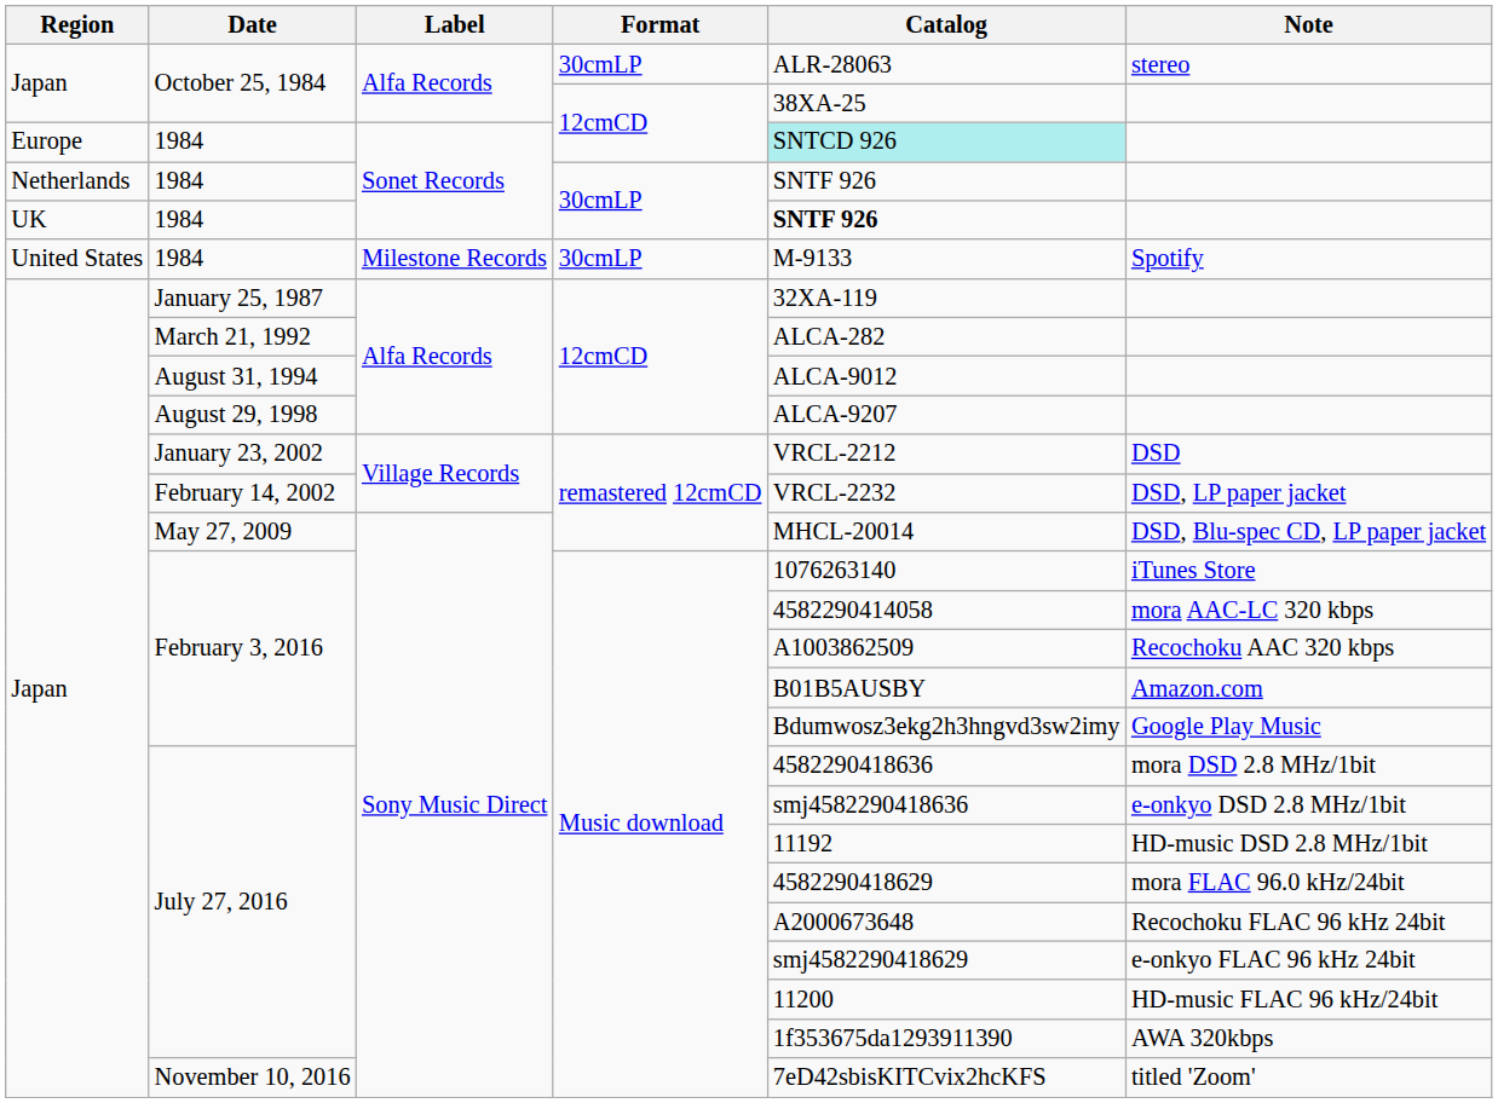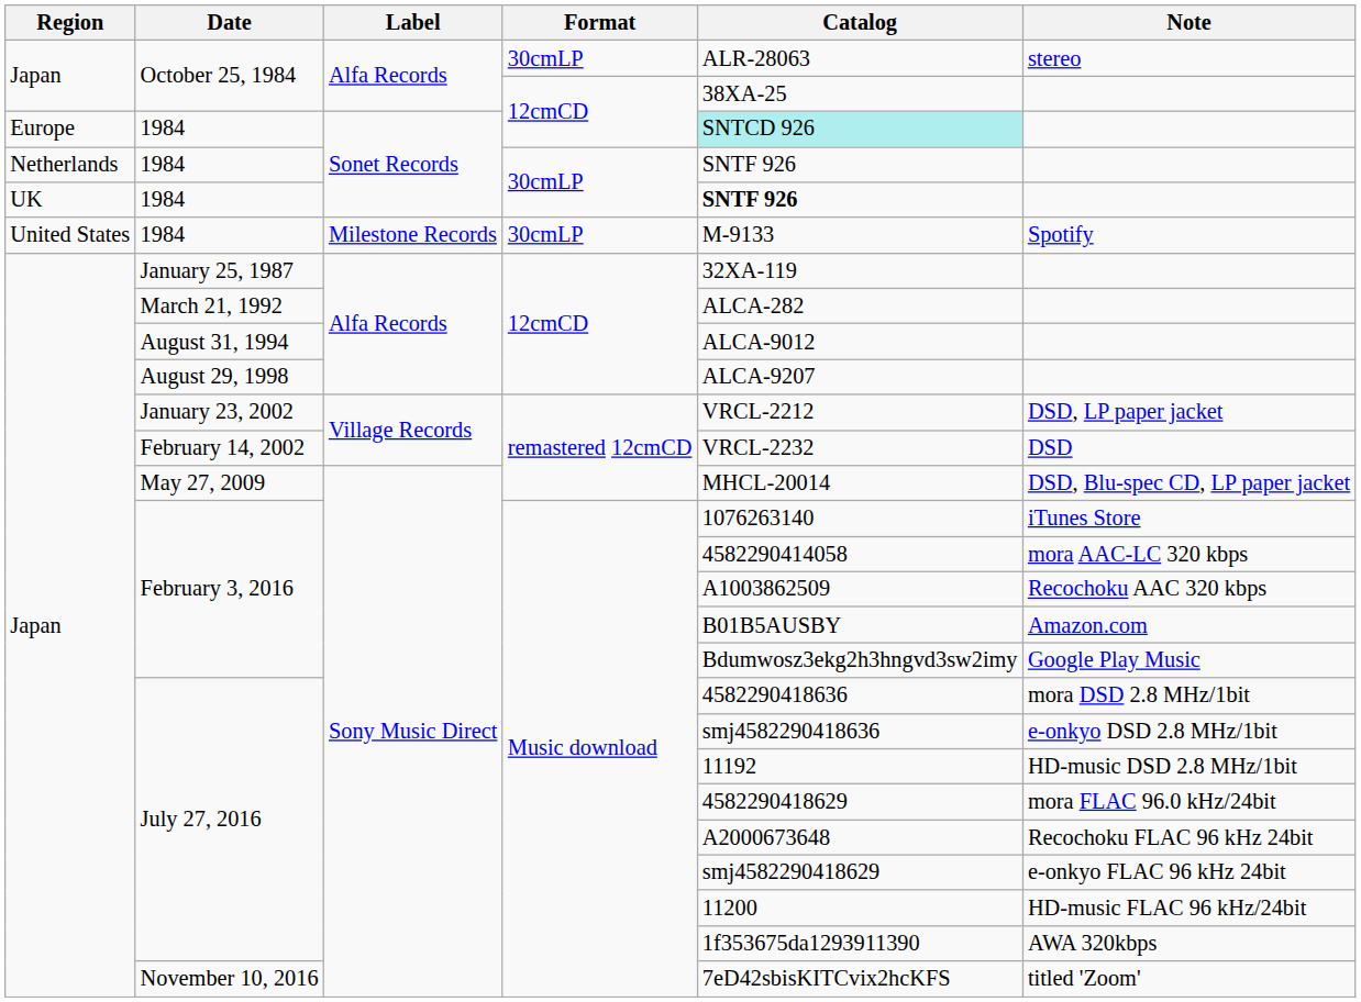January 23, 2002 | Note: DSD -> DSD, LP paper jacket
February 14, 2002 | Note: DSD, LP paper jacket -> DSD
